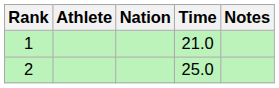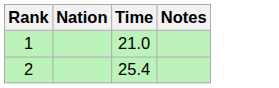- column: Athlete
2 | Time: 25.0 -> 25.4
